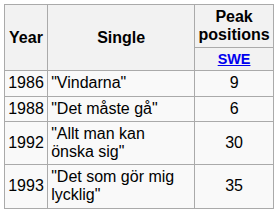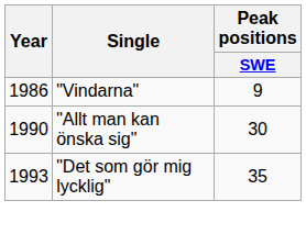- row: 1988 | "Det måste gå" | 6
"Allt man kan önska sig" | Year: 1992 -> 1990
